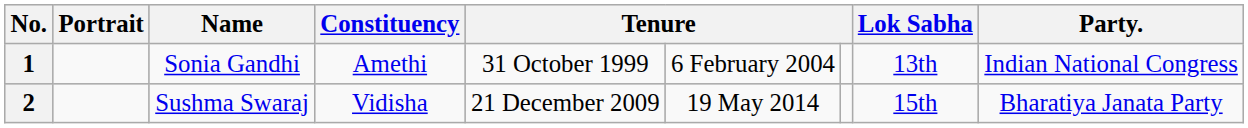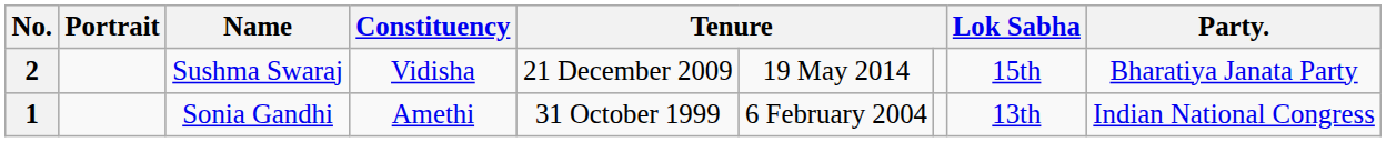rows swapped: 1 <-> 2
